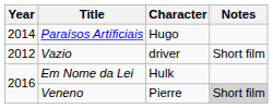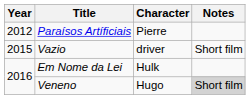Paraísos Artíficiais | Year: 2014 -> 2012
Paraísos Artíficiais | Character: Hugo -> Pierre
Vazio | Year: 2012 -> 2015
Veneno | Character: Pierre -> Hugo
